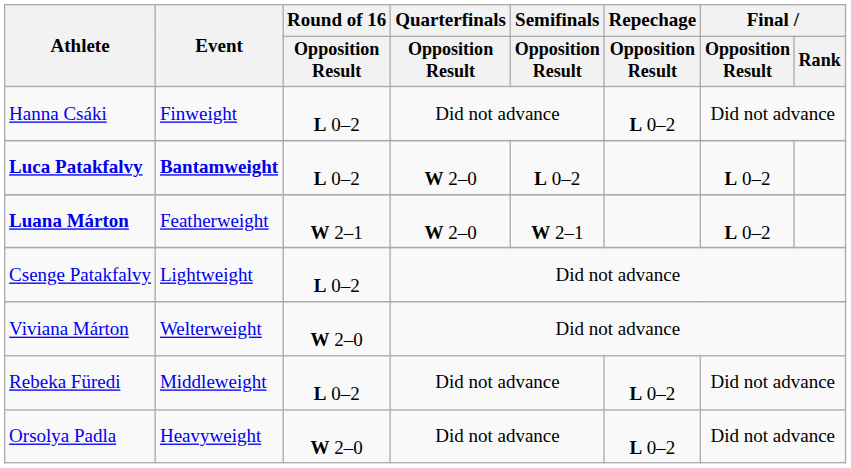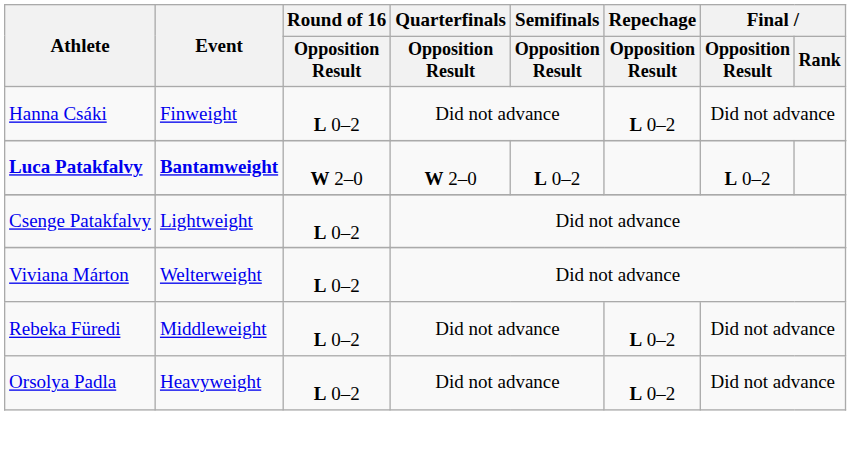Luca Patakfalvy | Round of 16 / Opposition Result: L 0–2 -> W 2–0
- row: Luana Márton | Featherweight | W 2–1 | W 2–0 | W 2–1 | L 0–2
Viviana Márton | Round of 16 / Opposition Result: W 2–0 -> L 0–2
Orsolya Padla | Round of 16 / Opposition Result: W 2–0 -> L 0–2
